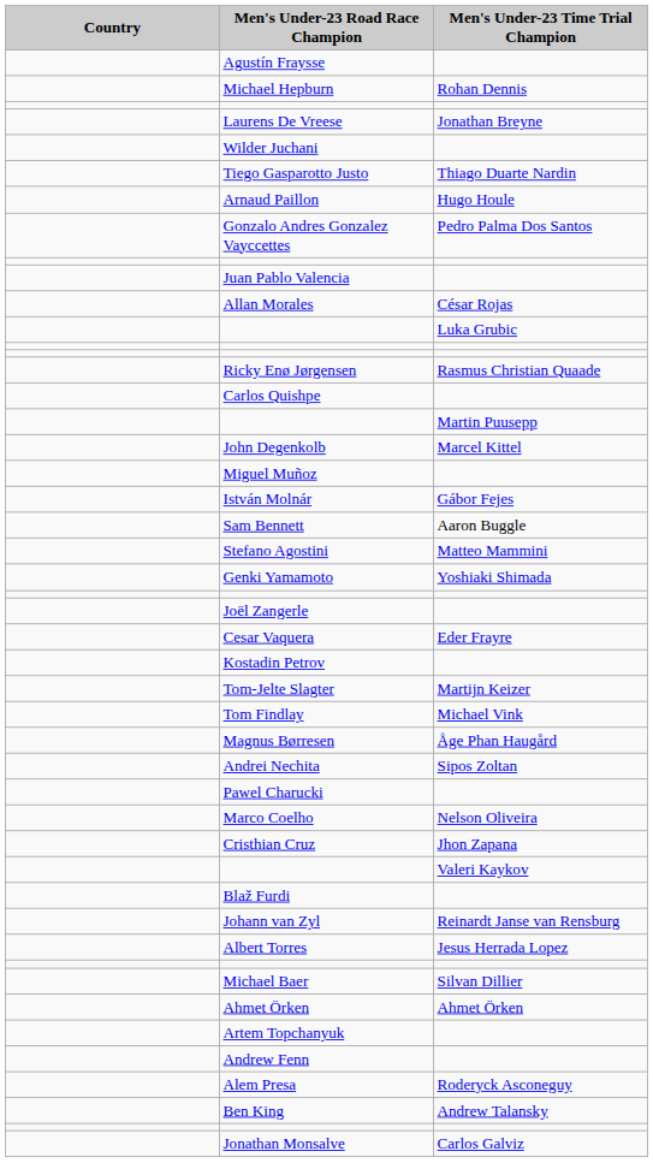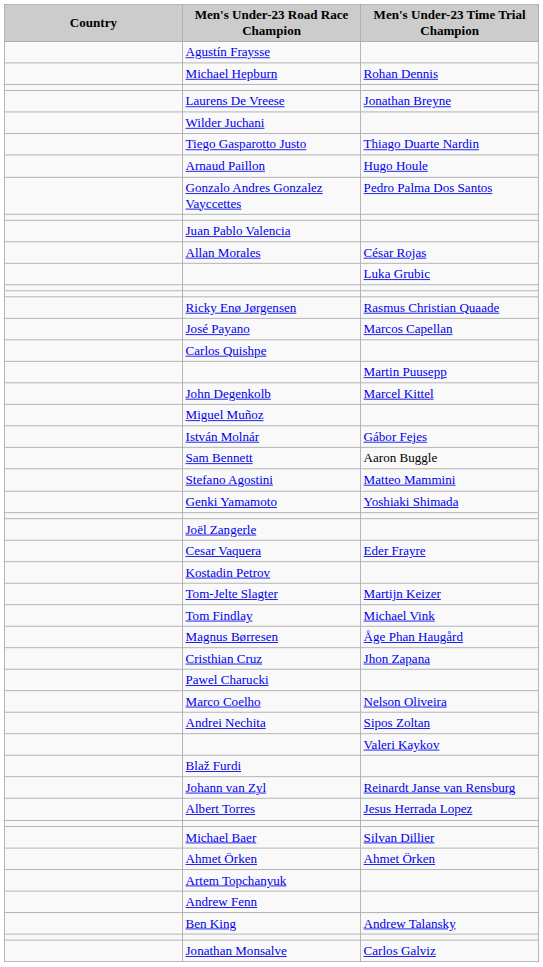+ row: José Payano | Marcos Capellan
rows swapped: Cristhian Cruz <-> Andrei Nechita
- row: Alem Presa | Roderyck Asconeguy
